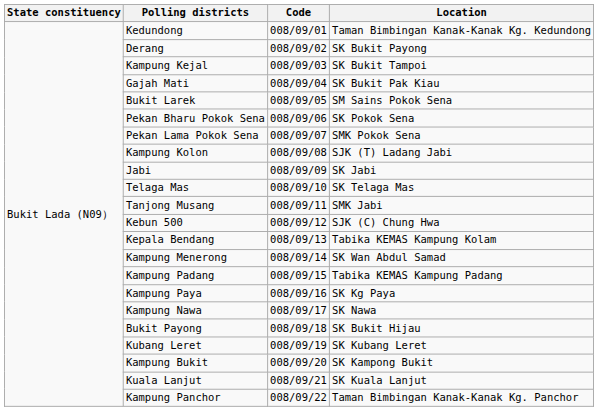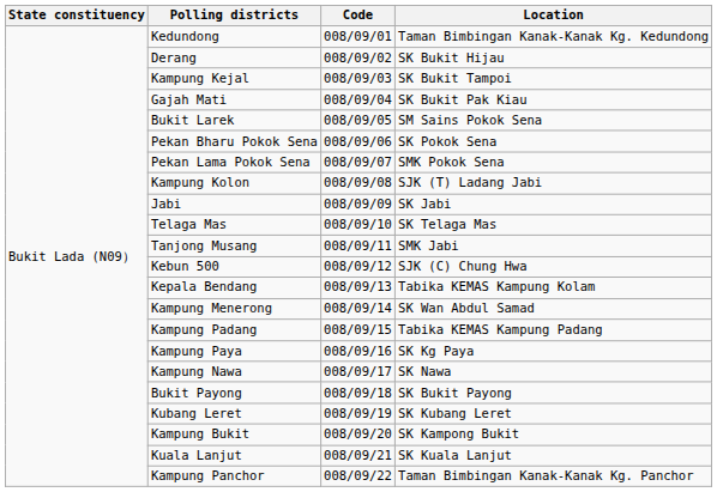Derang | Location: SK Bukit Payong -> SK Bukit Hijau
Bukit Payong | Location: SK Bukit Hijau -> SK Bukit Payong
